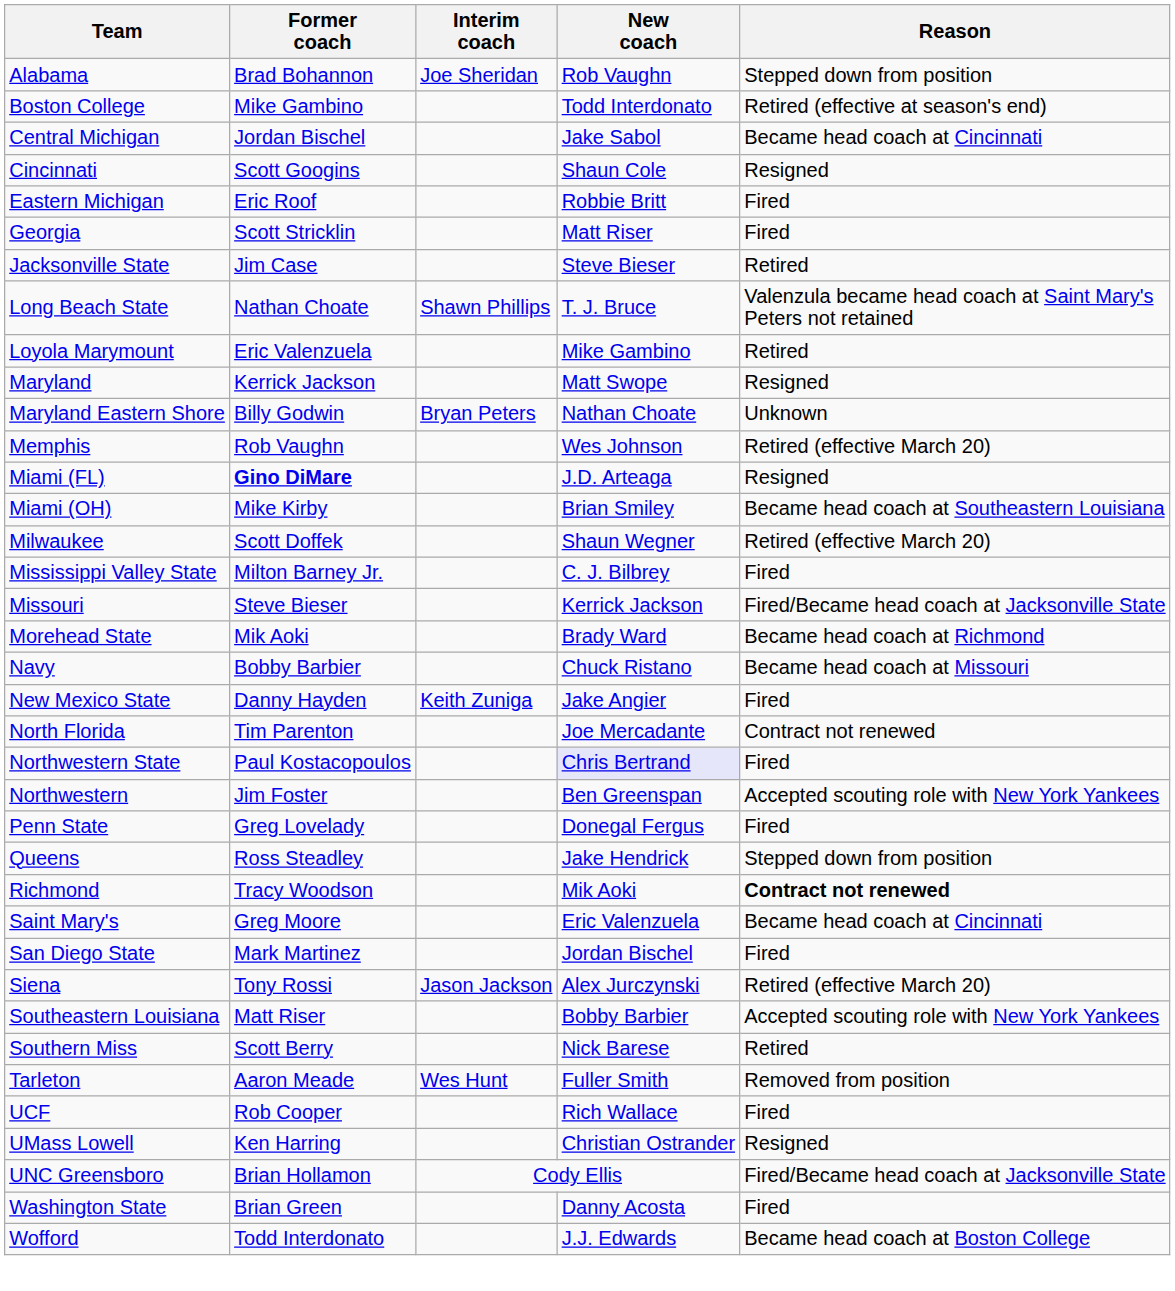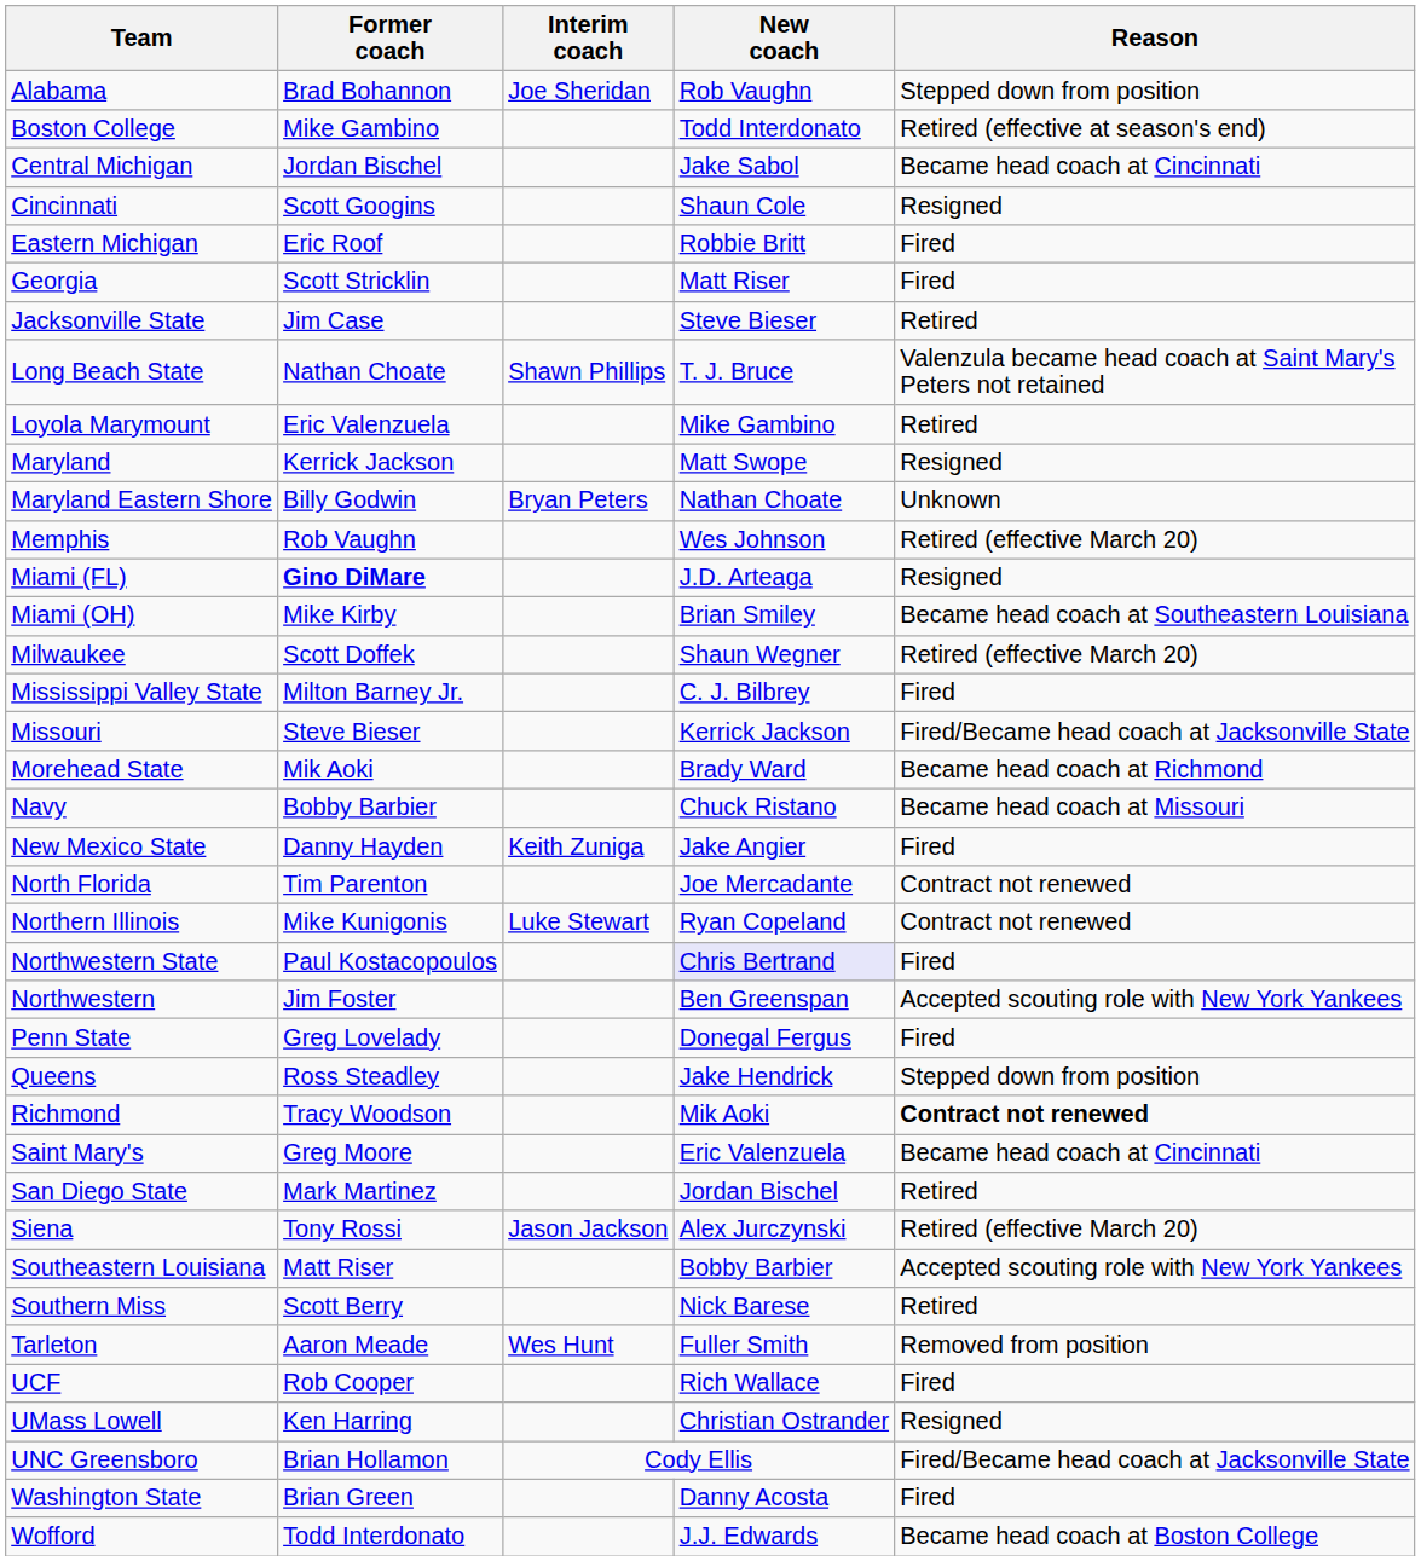+ row: Northern Illinois | Mike Kunigonis | Luke Stewart | Ryan Copeland | Contract not renewed
San Diego State | Reason: Fired -> Retired
